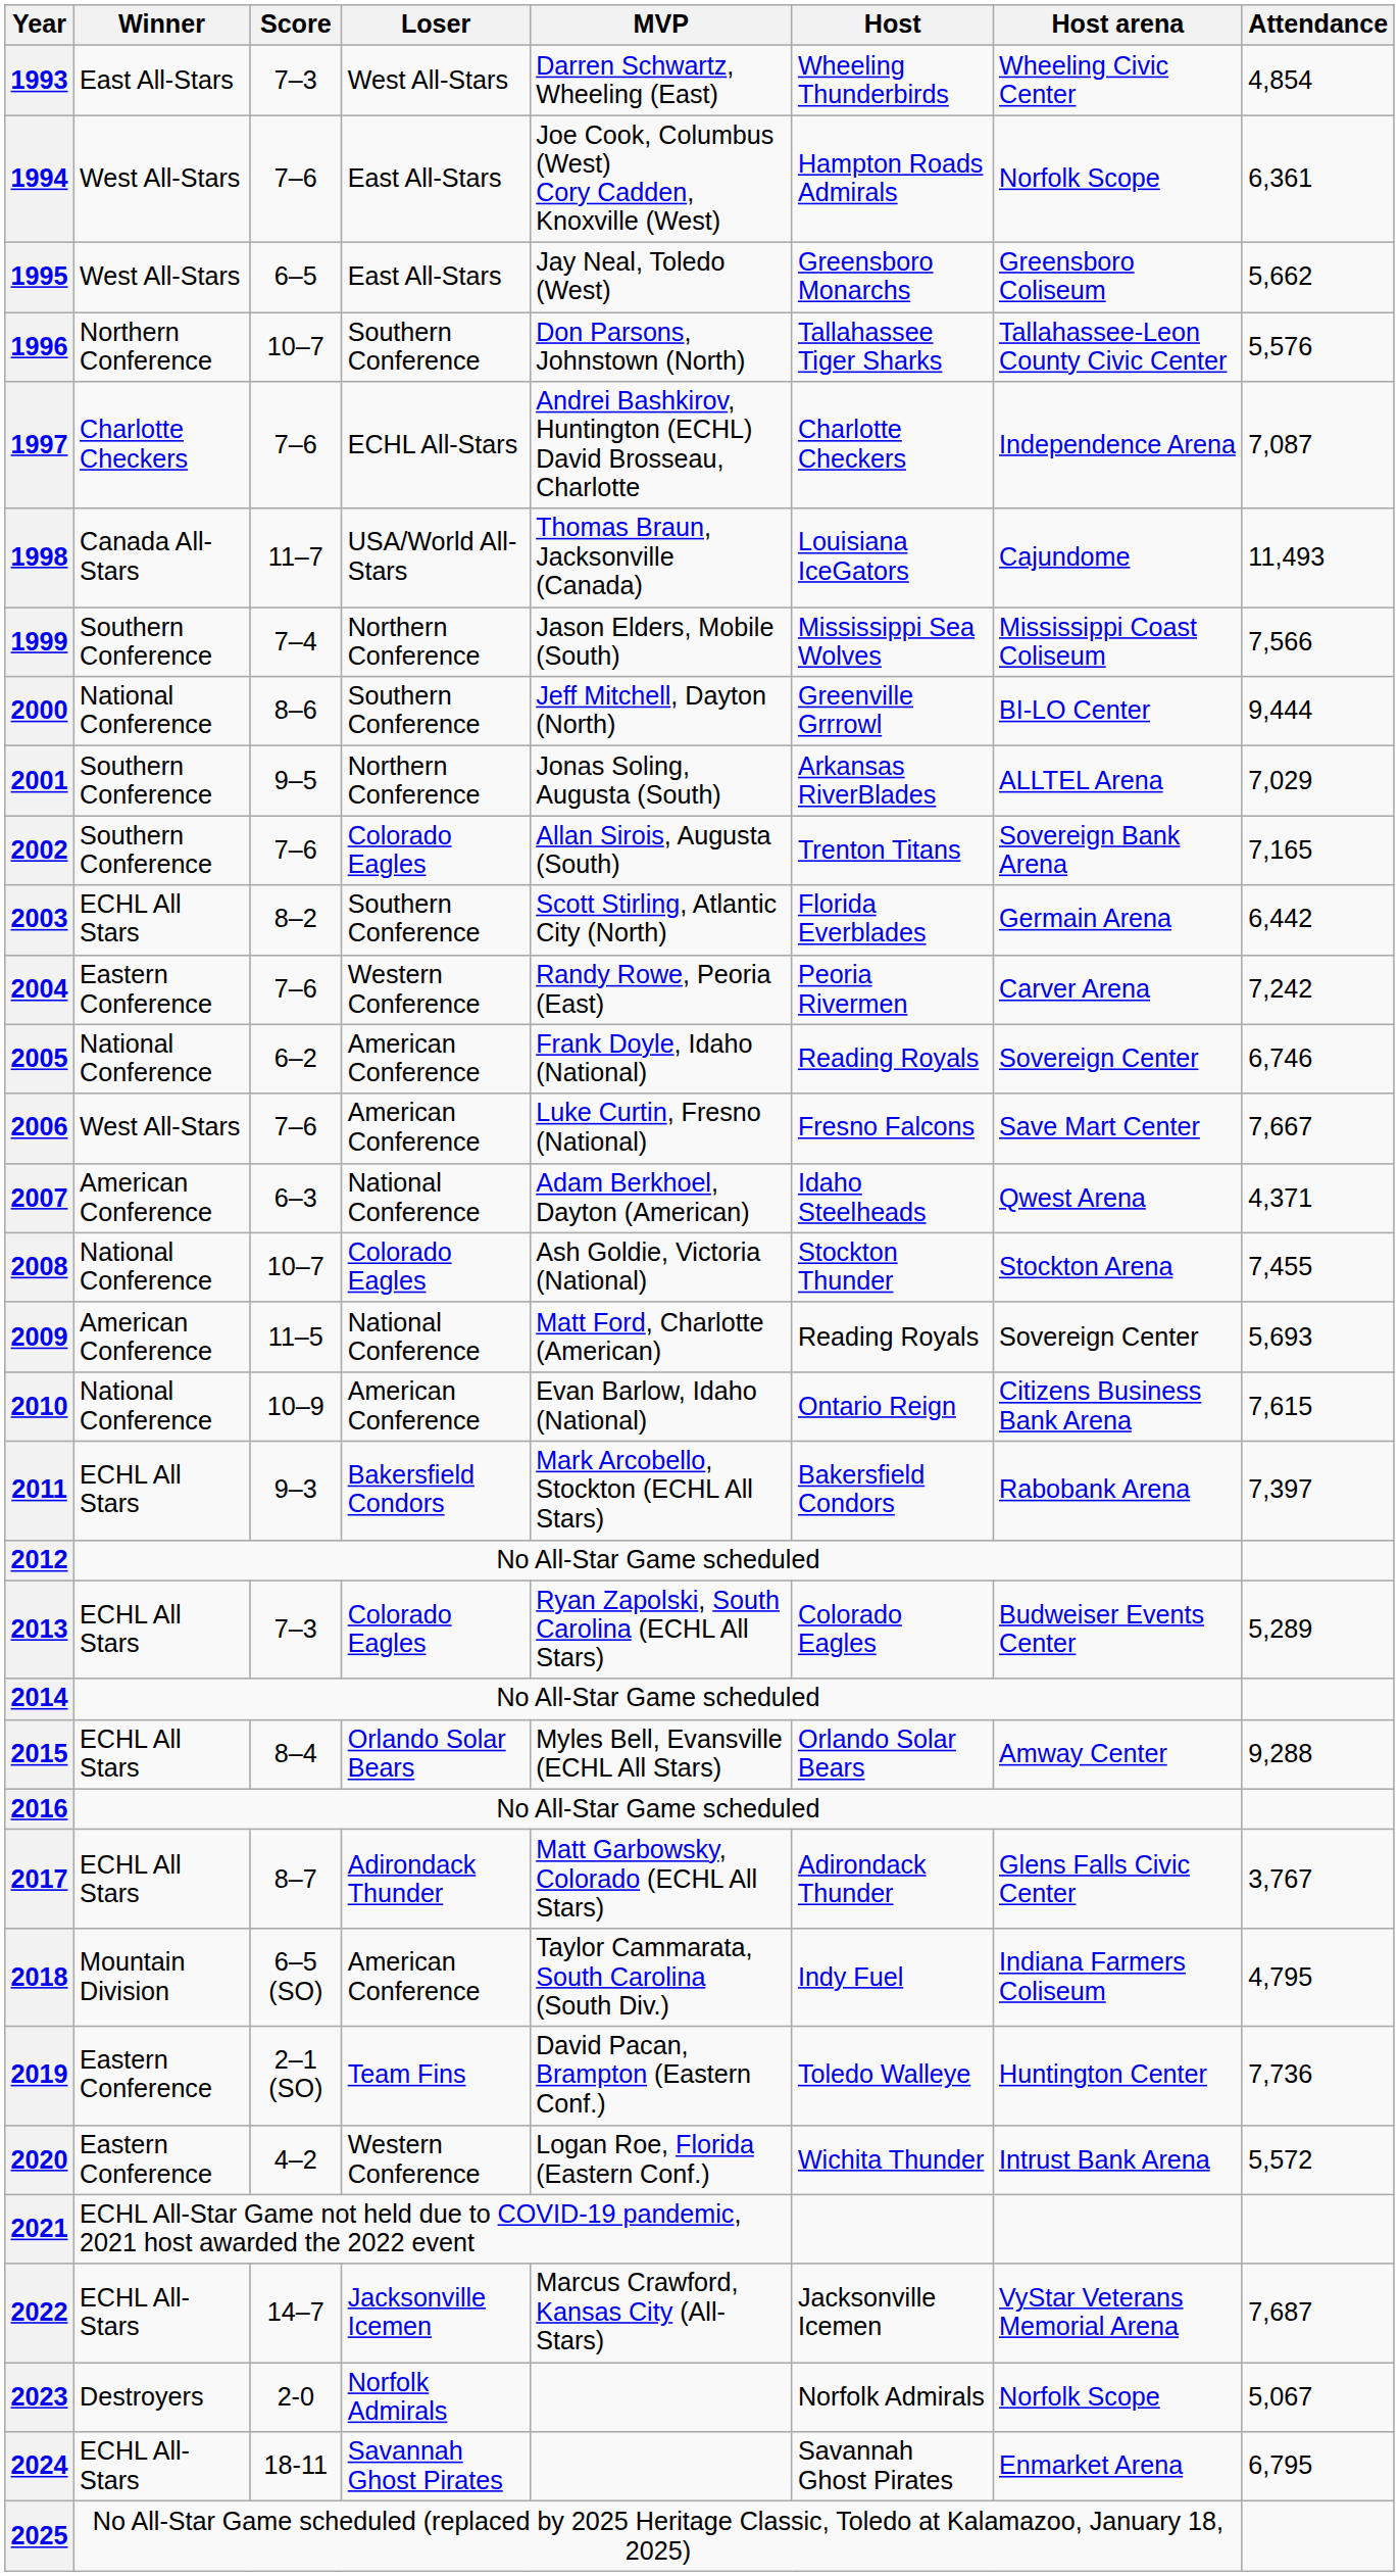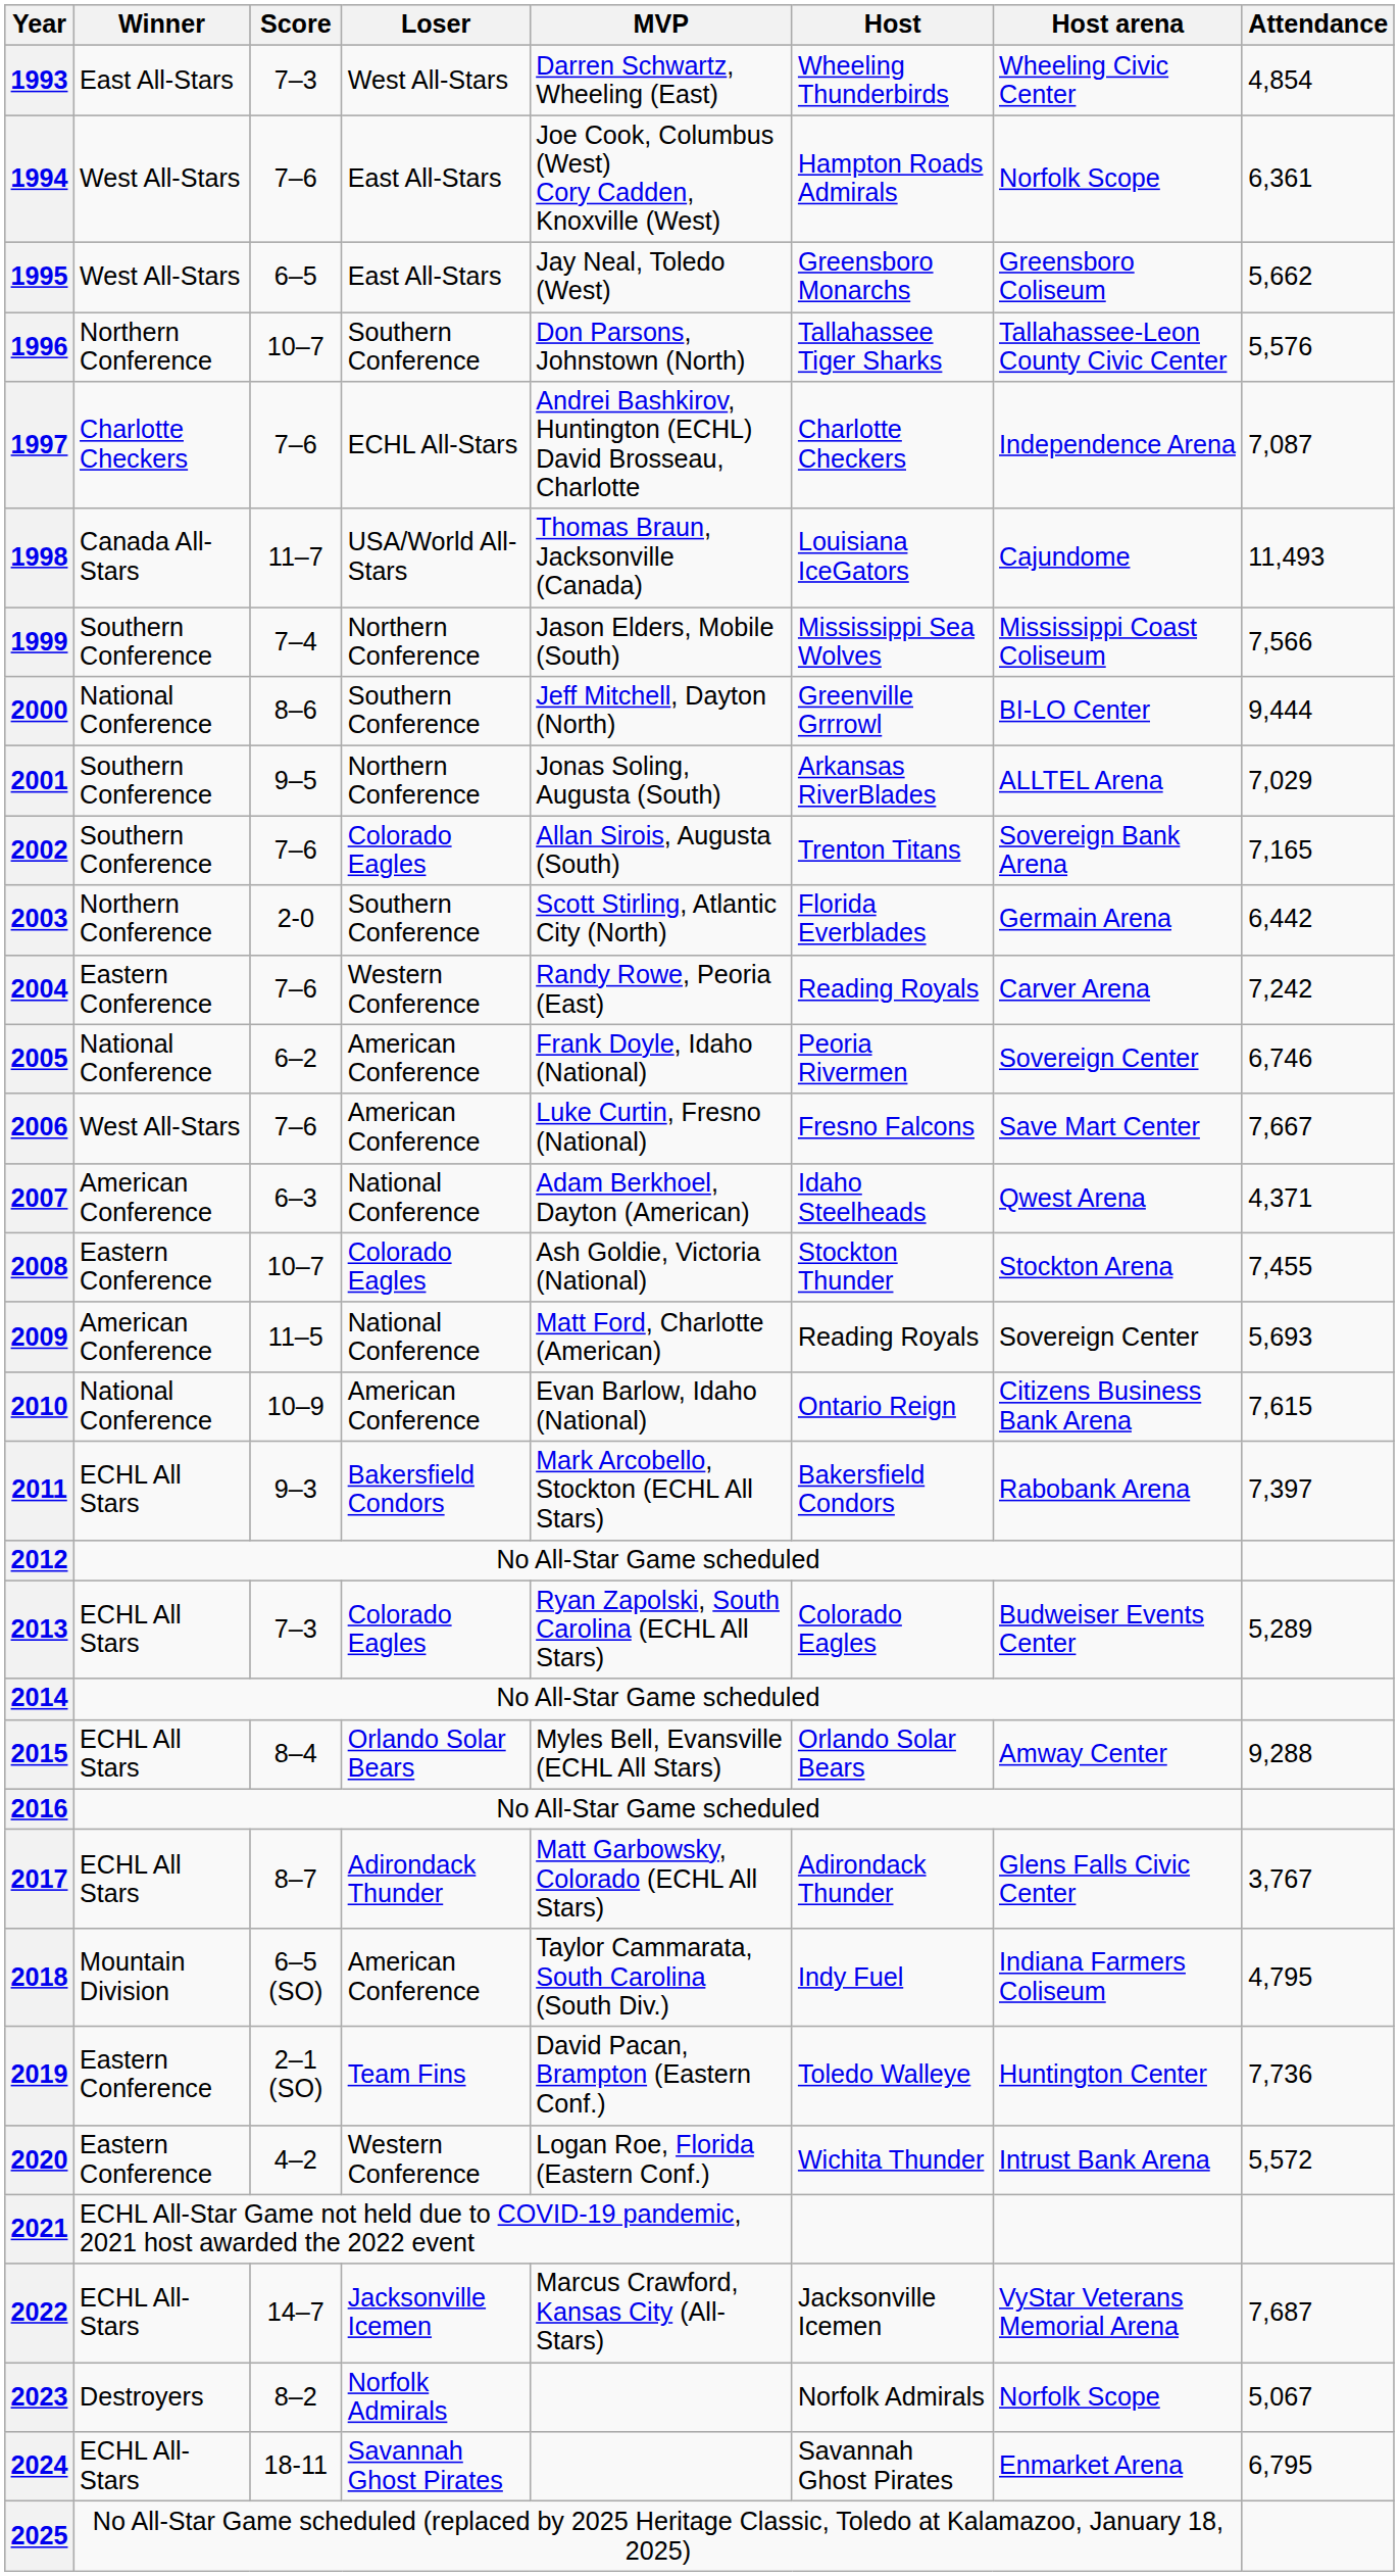2003 | Winner: ECHL All Stars -> Northern Conference
2003 | Score: 8–2 -> 2-0
2004 | Host: Peoria Rivermen -> Reading Royals
2005 | Host: Reading Royals -> Peoria Rivermen
2008 | Winner: National Conference -> Eastern Conference
2023 | Score: 2-0 -> 8–2
